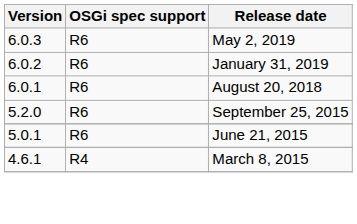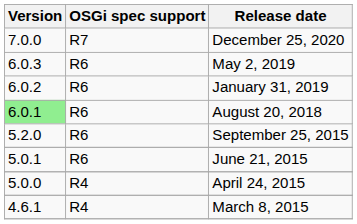+ row: 7.0.0 | R7 | December 25, 2020
August 20, 2018 | Version: no background -> lightgreen background
+ row: 5.0.0 | R4 | April 24, 2015
